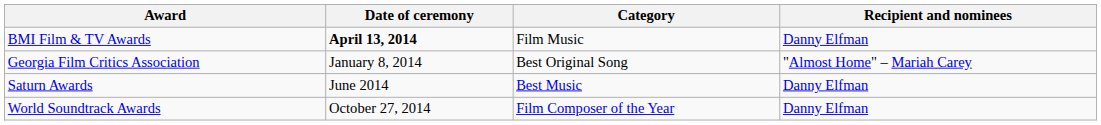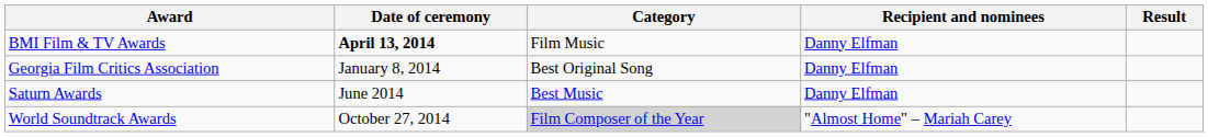+ column: Result
Georgia Film Critics Association | Recipient and nominees: "Almost Home" – Mariah Carey -> Danny Elfman
World Soundtrack Awards | Category: no background -> lightgrey background
World Soundtrack Awards | Recipient and nominees: Danny Elfman -> "Almost Home" – Mariah Carey
